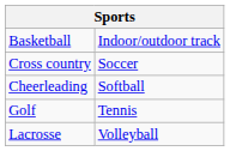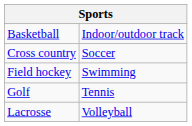- row: Cheerleading | Softball
+ row: Field hockey | Swimming
